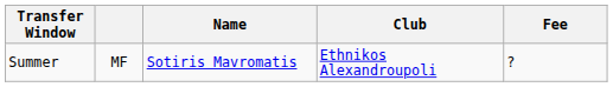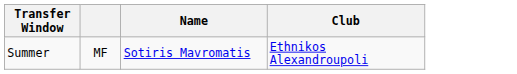- column: Fee | ?
